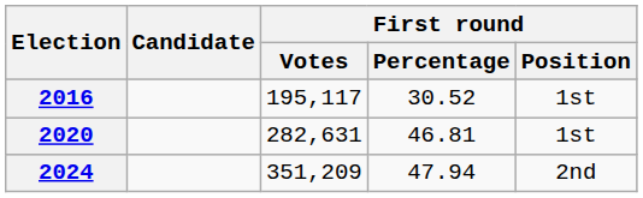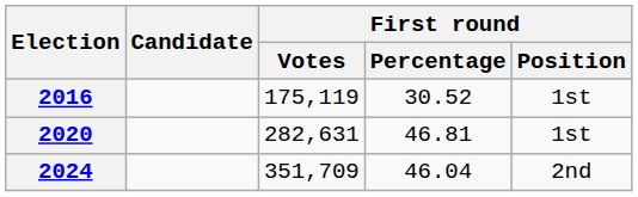2016 | First round / Votes: 195,117 -> 175,119
2024 | First round / Votes: 351,209 -> 351,709
2024 | First round / Percentage: 47.94 -> 46.04
